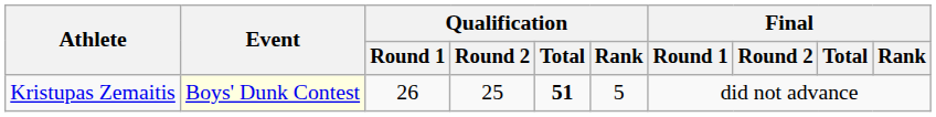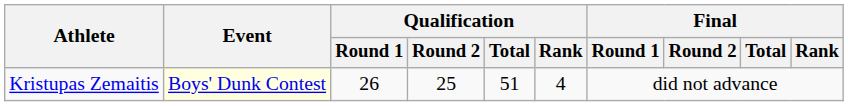Kristupas Zemaitis | Qualification / Total: bold -> normal
Kristupas Zemaitis | Qualification / Rank: 5 -> 4
